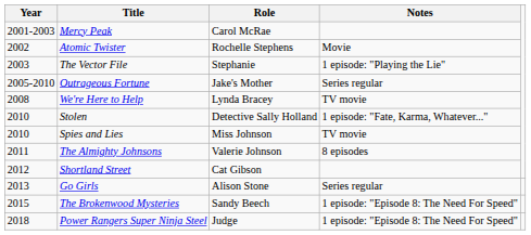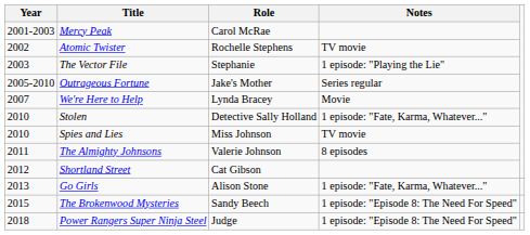Atomic Twister | Notes: Movie -> TV movie
We're Here to Help | Year: 2008 -> 2007
We're Here to Help | Notes: TV movie -> Movie
Go Girls | Notes: Series regular -> 1 episode: "Fate, Karma, Whatever..."
